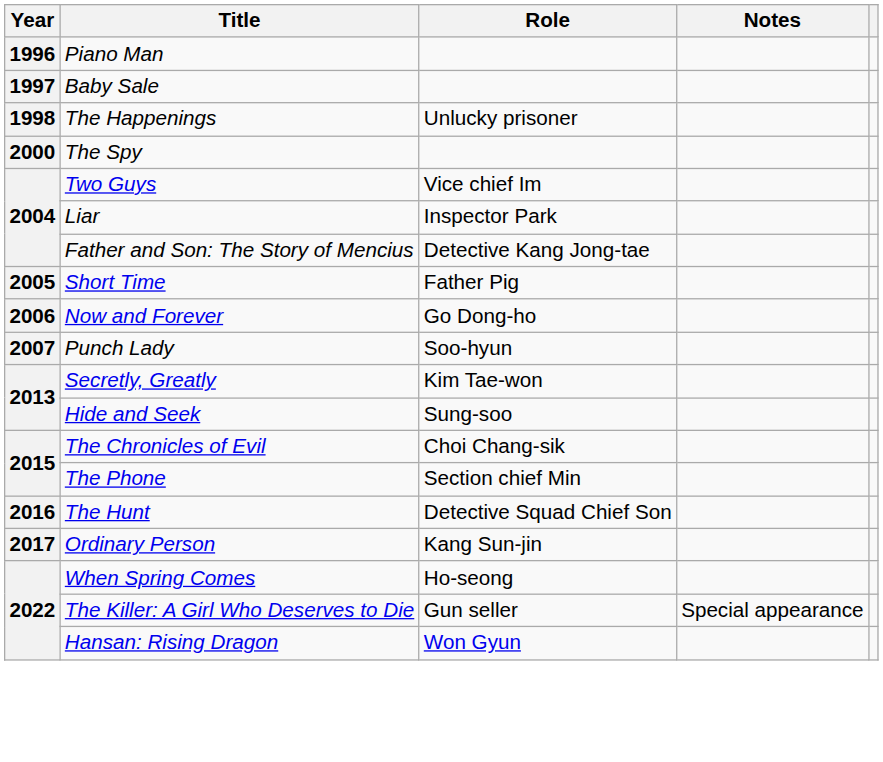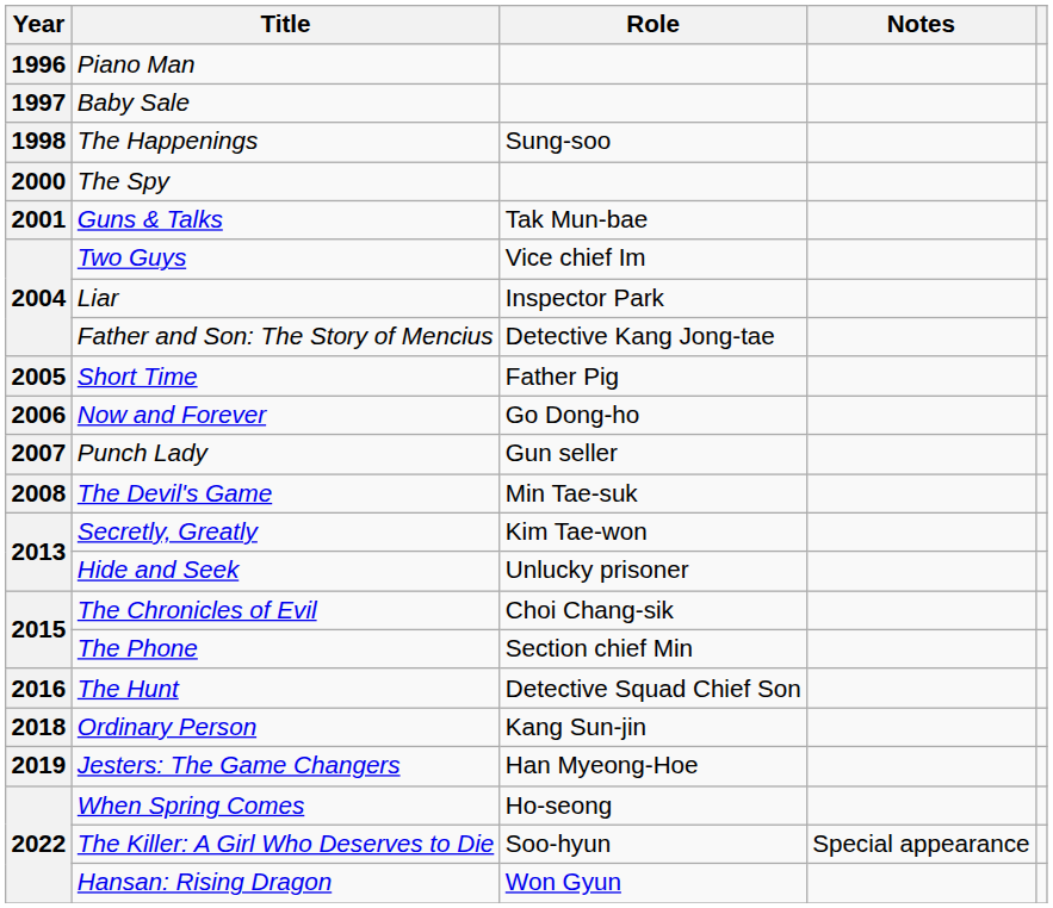The Happenings | Role: Unlucky prisoner -> Sung-soo
+ row: 2001 | Guns & Talks | Tak Mun-bae
Punch Lady | Role: Soo-hyun -> Gun seller
+ row: 2008 | The Devil's Game | Min Tae-suk
Hide and Seek | Role: Sung-soo -> Unlucky prisoner
Ordinary Person | Year: 2017 -> 2018
+ row: 2019 | Jesters: The Game Changers | Han Myeong-Hoe
The Killer: A Girl Who Deserves to Die | Role: Gun seller -> Soo-hyun
